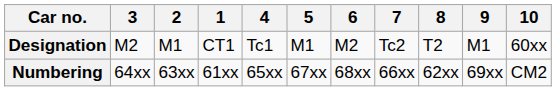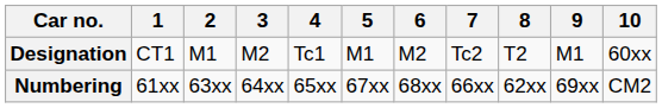columns swapped: 1 <-> 3
